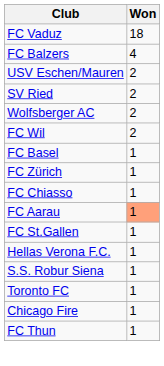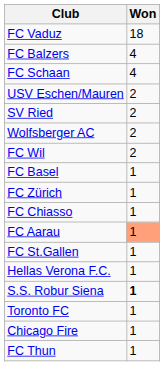+ row: FC Schaan | 4
S.S. Robur Siena | Won: normal -> bold
